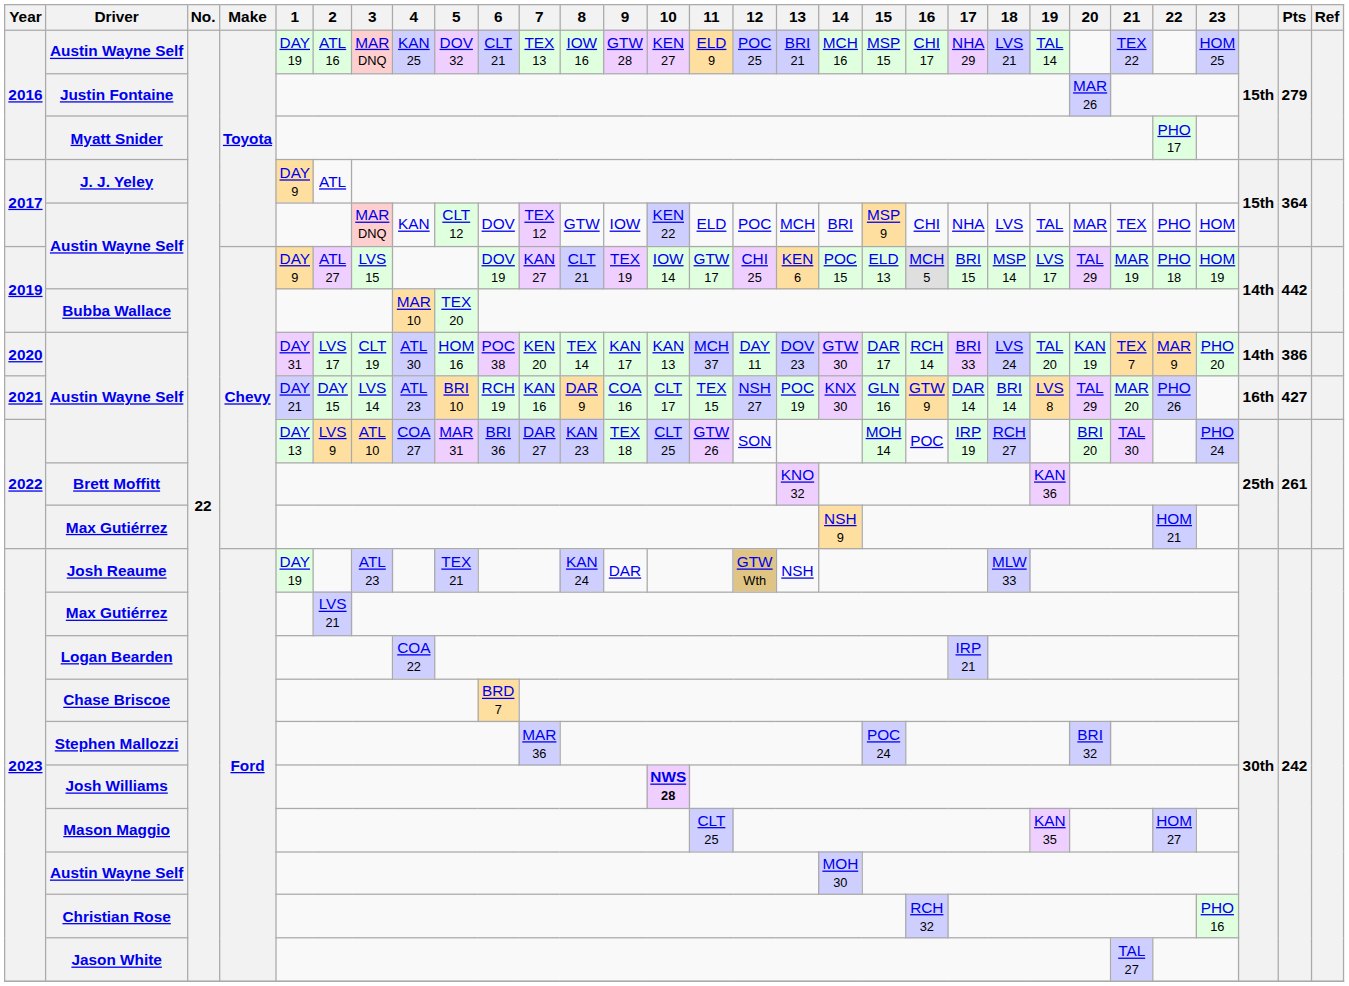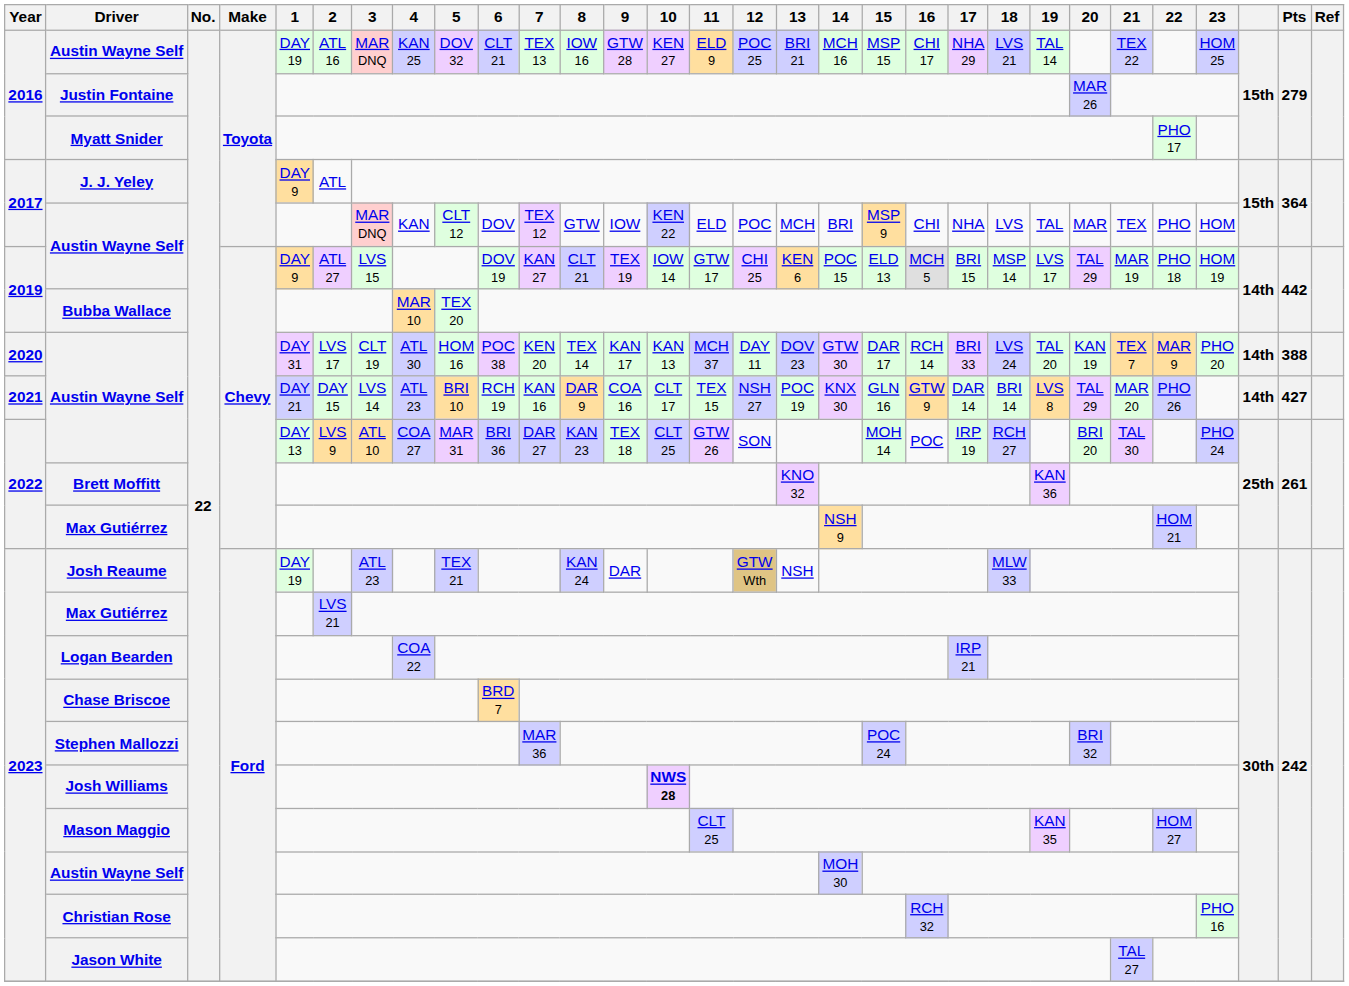2020 / Austin Wayne Self | Pts: 386 -> 388
2021 / Austin Wayne Self | column 28: 16th -> 14th
